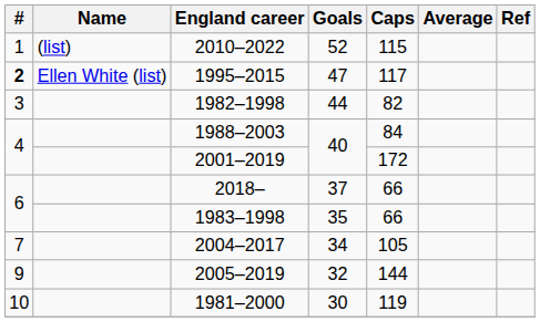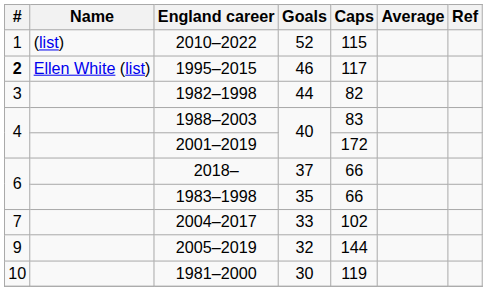1995–2015 | Goals: 47 -> 46
1988–2003 | Caps: 84 -> 83
2004–2017 | Goals: 34 -> 33
2004–2017 | Caps: 105 -> 102
